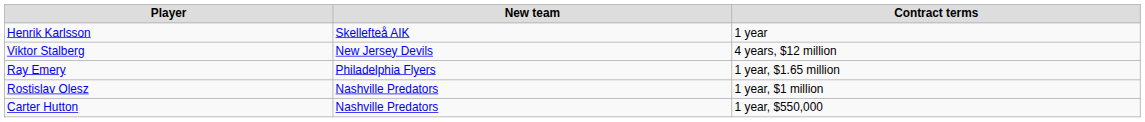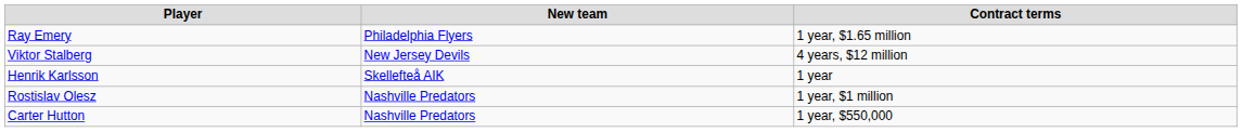rows swapped: Ray Emery <-> Henrik Karlsson
